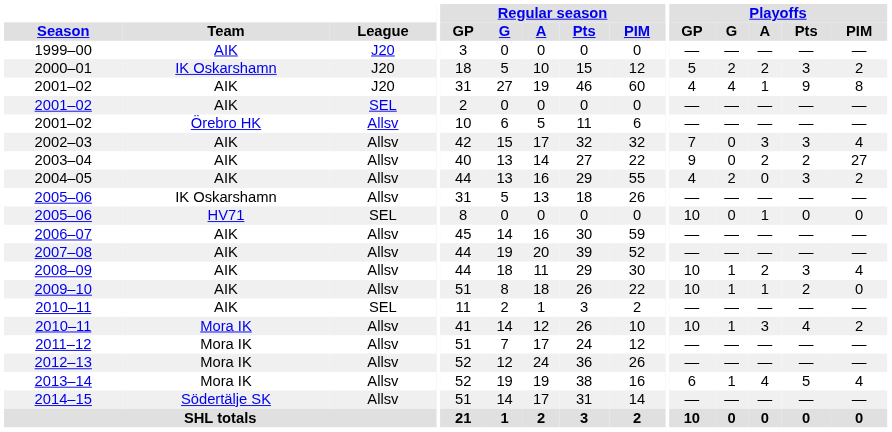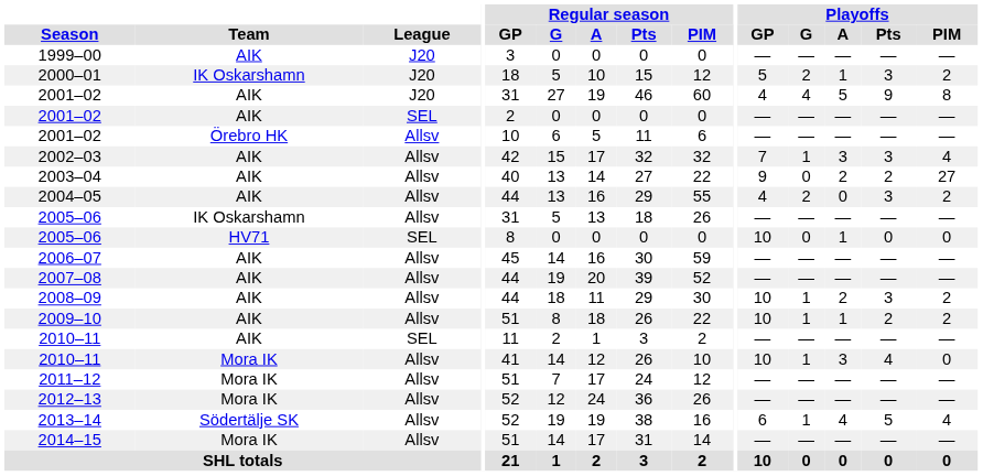2000–01 | Playoffs / A: 2 -> 1
2001–02 / J20 | Playoffs / A: 1 -> 5
2002–03 | Playoffs / G: 0 -> 1
2008–09 | Playoffs / PIM: 4 -> 2
2009–10 | Playoffs / PIM: 0 -> 2
2010–11 / Allsv | Playoffs / PIM: 2 -> 0
2013–14 | Team: Mora IK -> Södertälje SK
2014–15 | Team: Södertälje SK -> Mora IK
